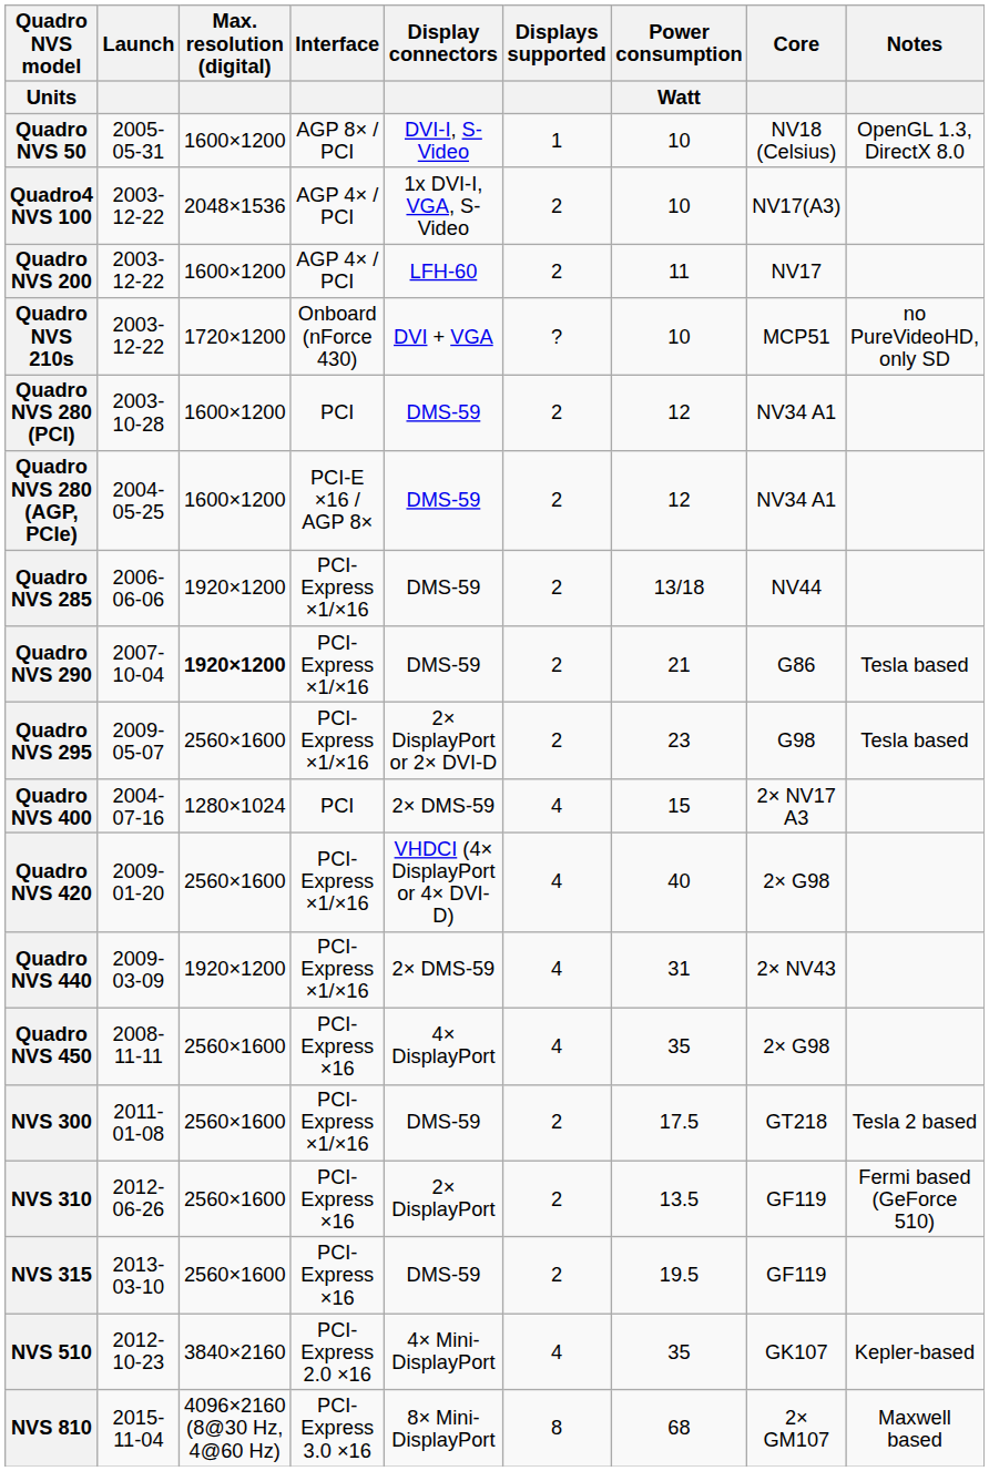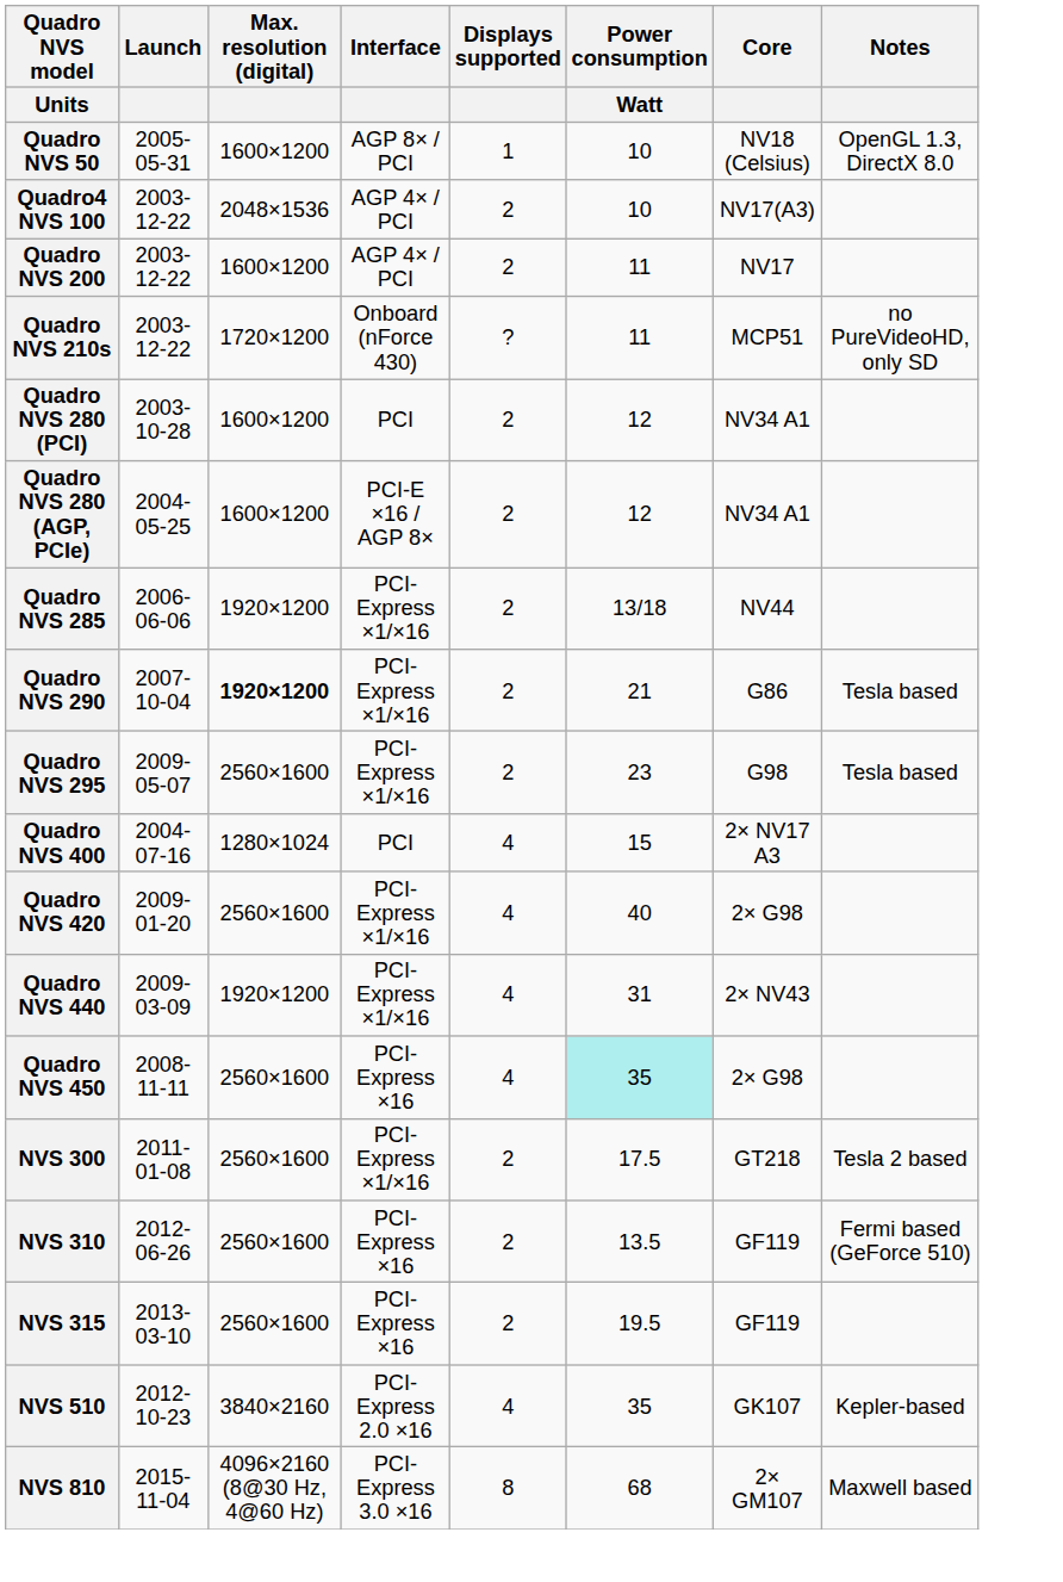- column: Display connectors | DVI-I, S-Video | 1x DVI-I, VGA, S-Video | LFH-60 | DVI + VGA | DMS-59 | DMS-59 | DMS-59 | DMS-59 | 2× DisplayPort or 2× DVI-D | 2× DMS-59 | VHDCI (4× DisplayPort or 4× DVI-D) | 2× DMS-59 | 4× DisplayPort | DMS-59 | 2× DisplayPort | DMS-59 | 4× Mini-DisplayPort | 8× Mini-DisplayPort
Quadro NVS 210s | Power consumption / Watt: 10 -> 11
Quadro NVS 450 | Power consumption / Watt: no background -> paleturquoise background
